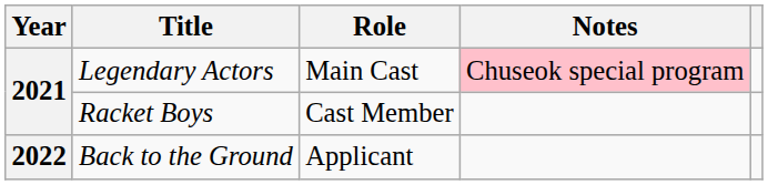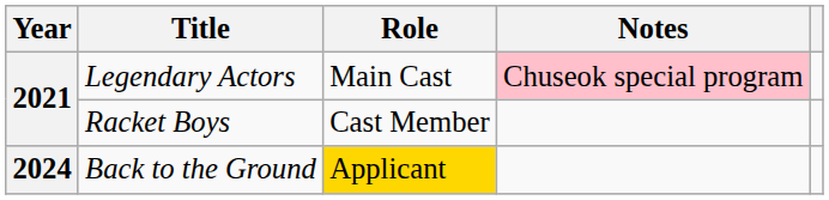Back to the Ground | Year: 2022 -> 2024
Back to the Ground | Role: no background -> gold background
